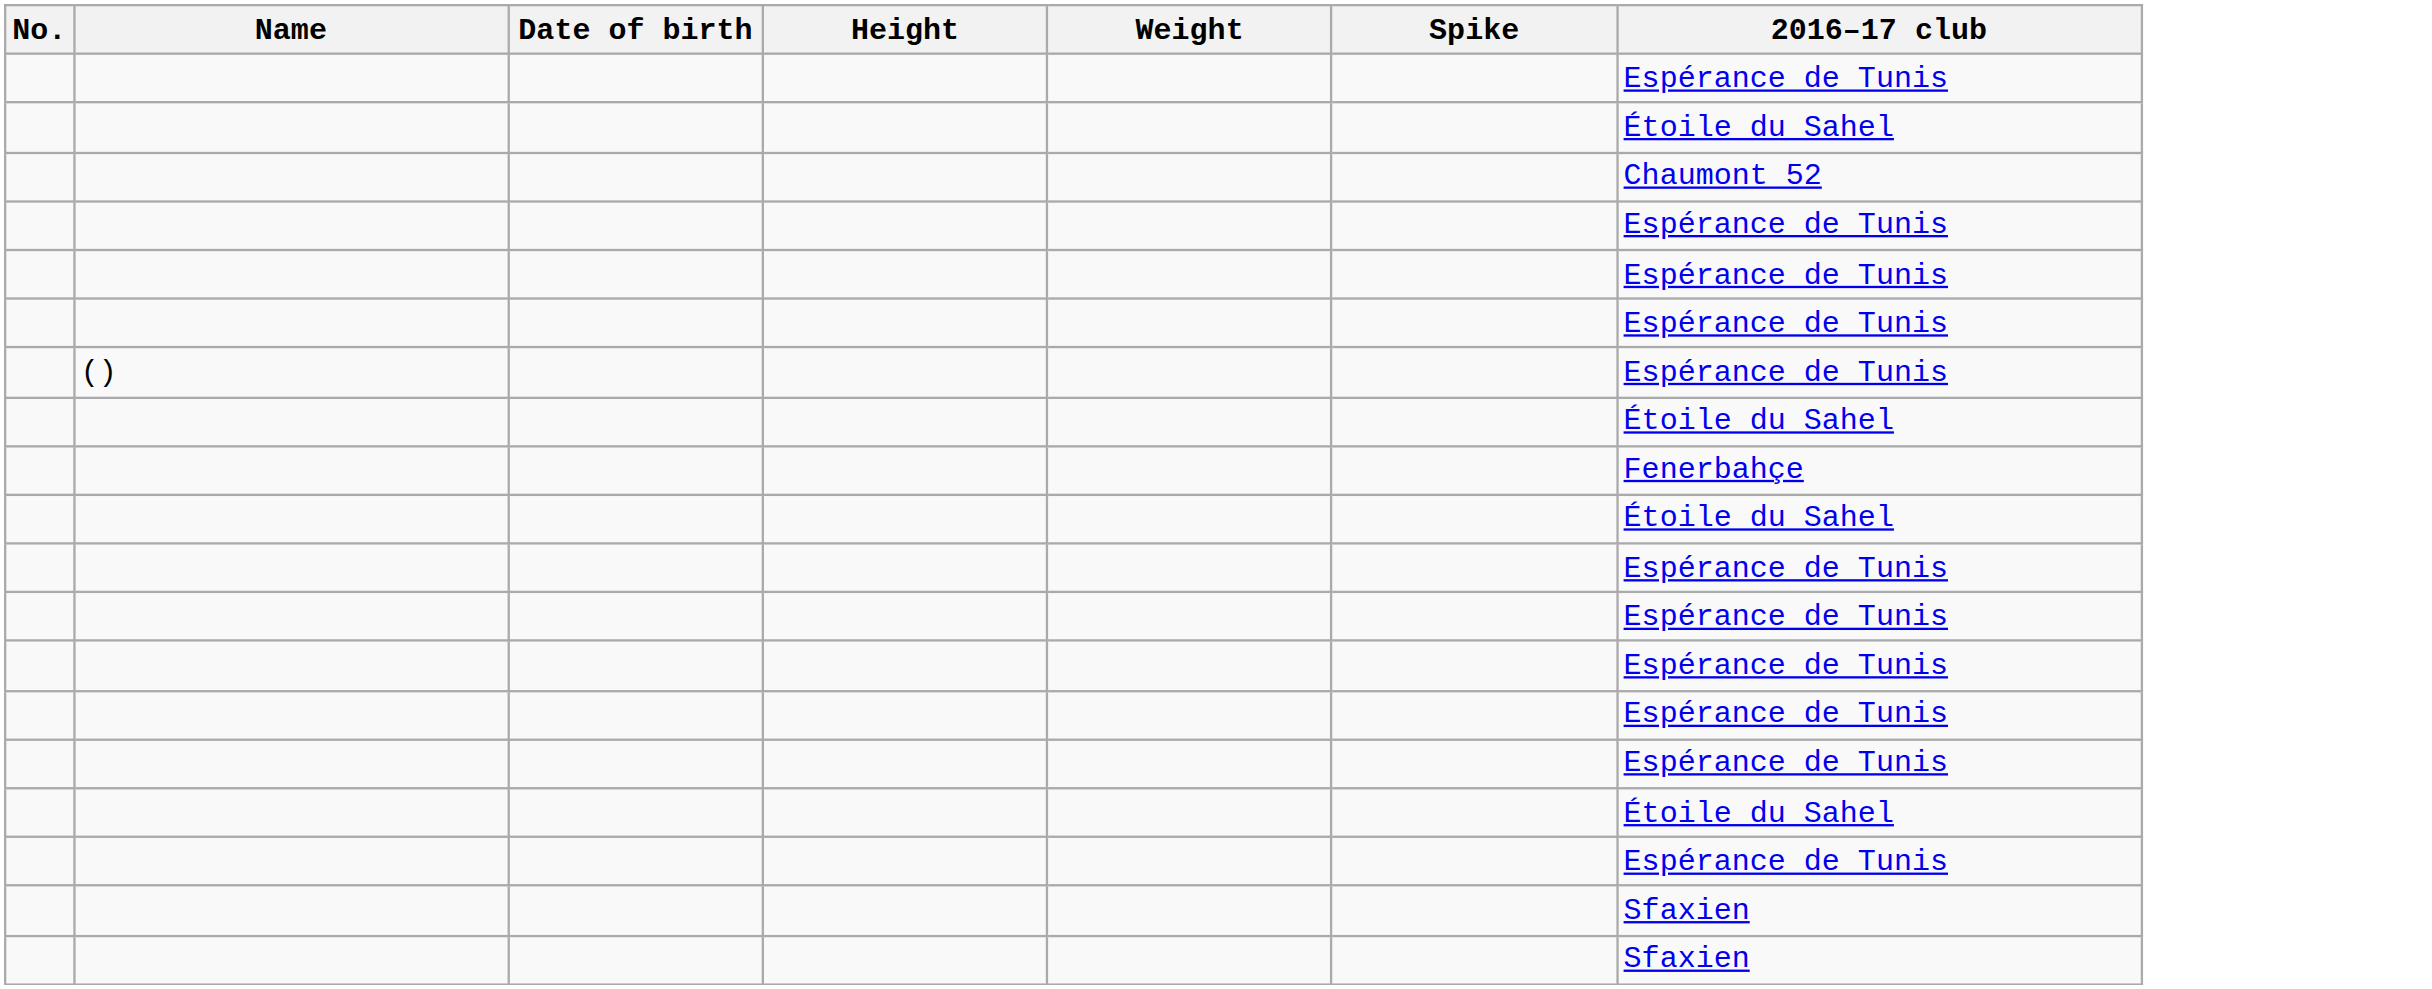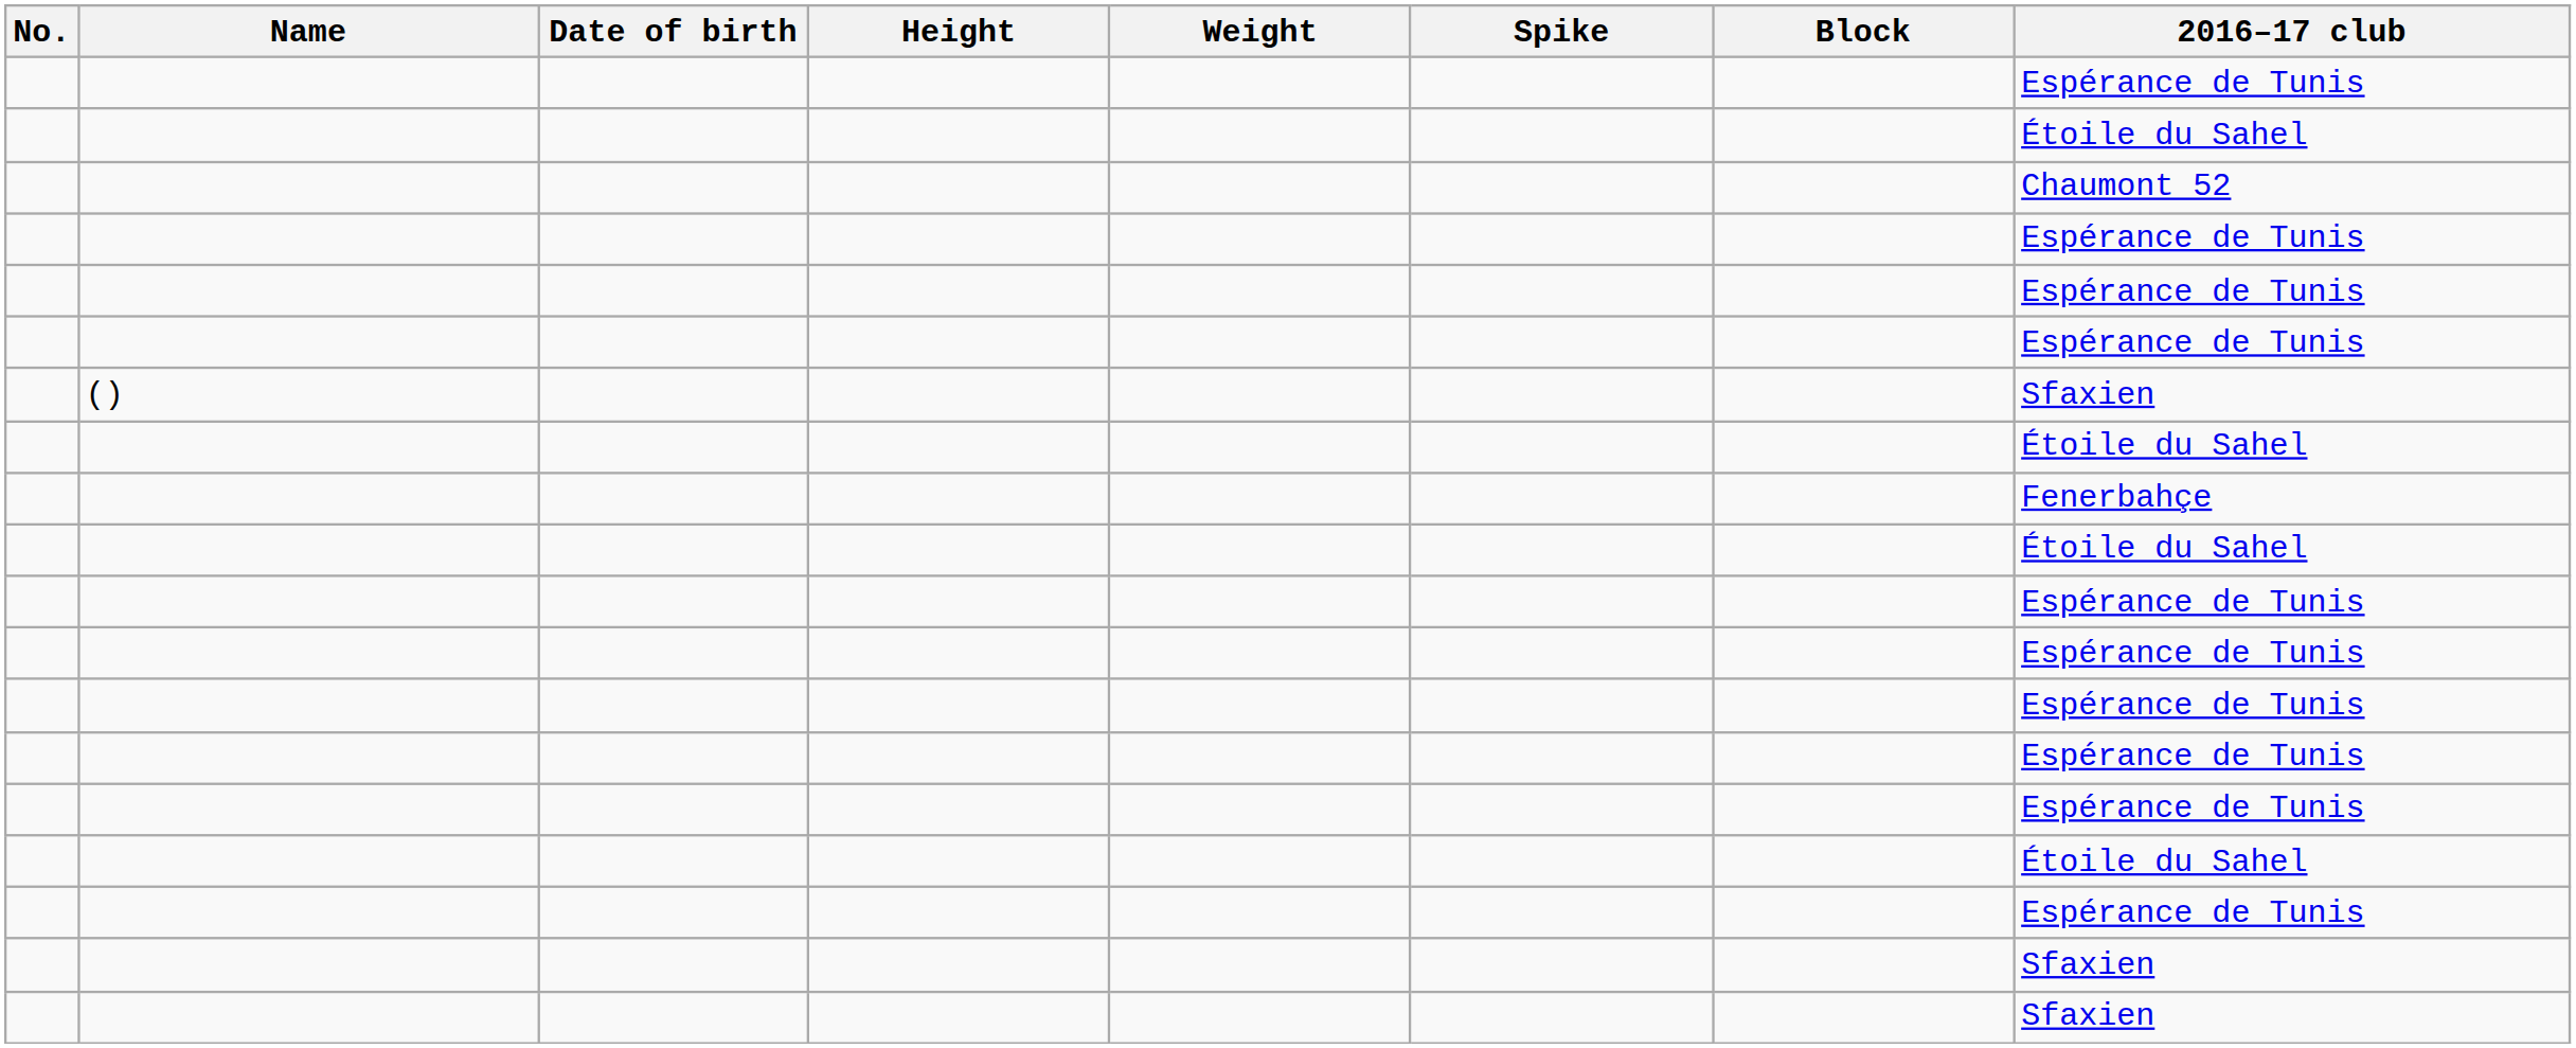+ column: Block
() | 2016–17 club: Espérance de Tunis -> Sfaxien
